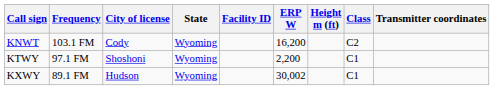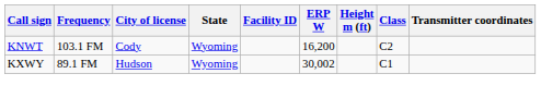- row: KTWY | 97.1 FM | Shoshoni | Wyoming | 2,200 | C1
